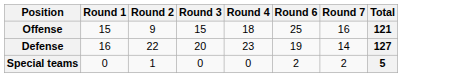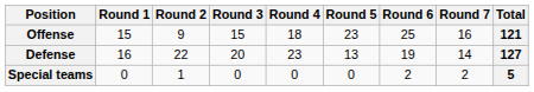+ column: Round 5 | 23 | 13 | 0
